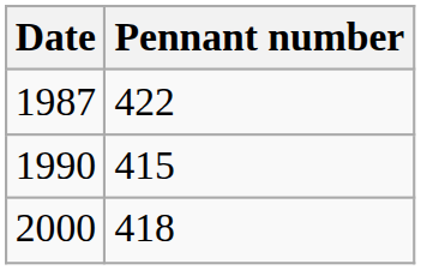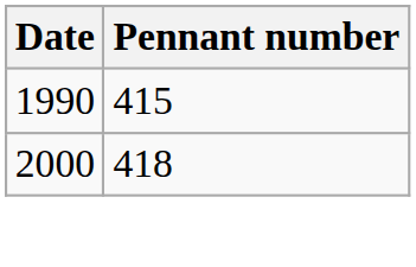- row: 1987 | 422
